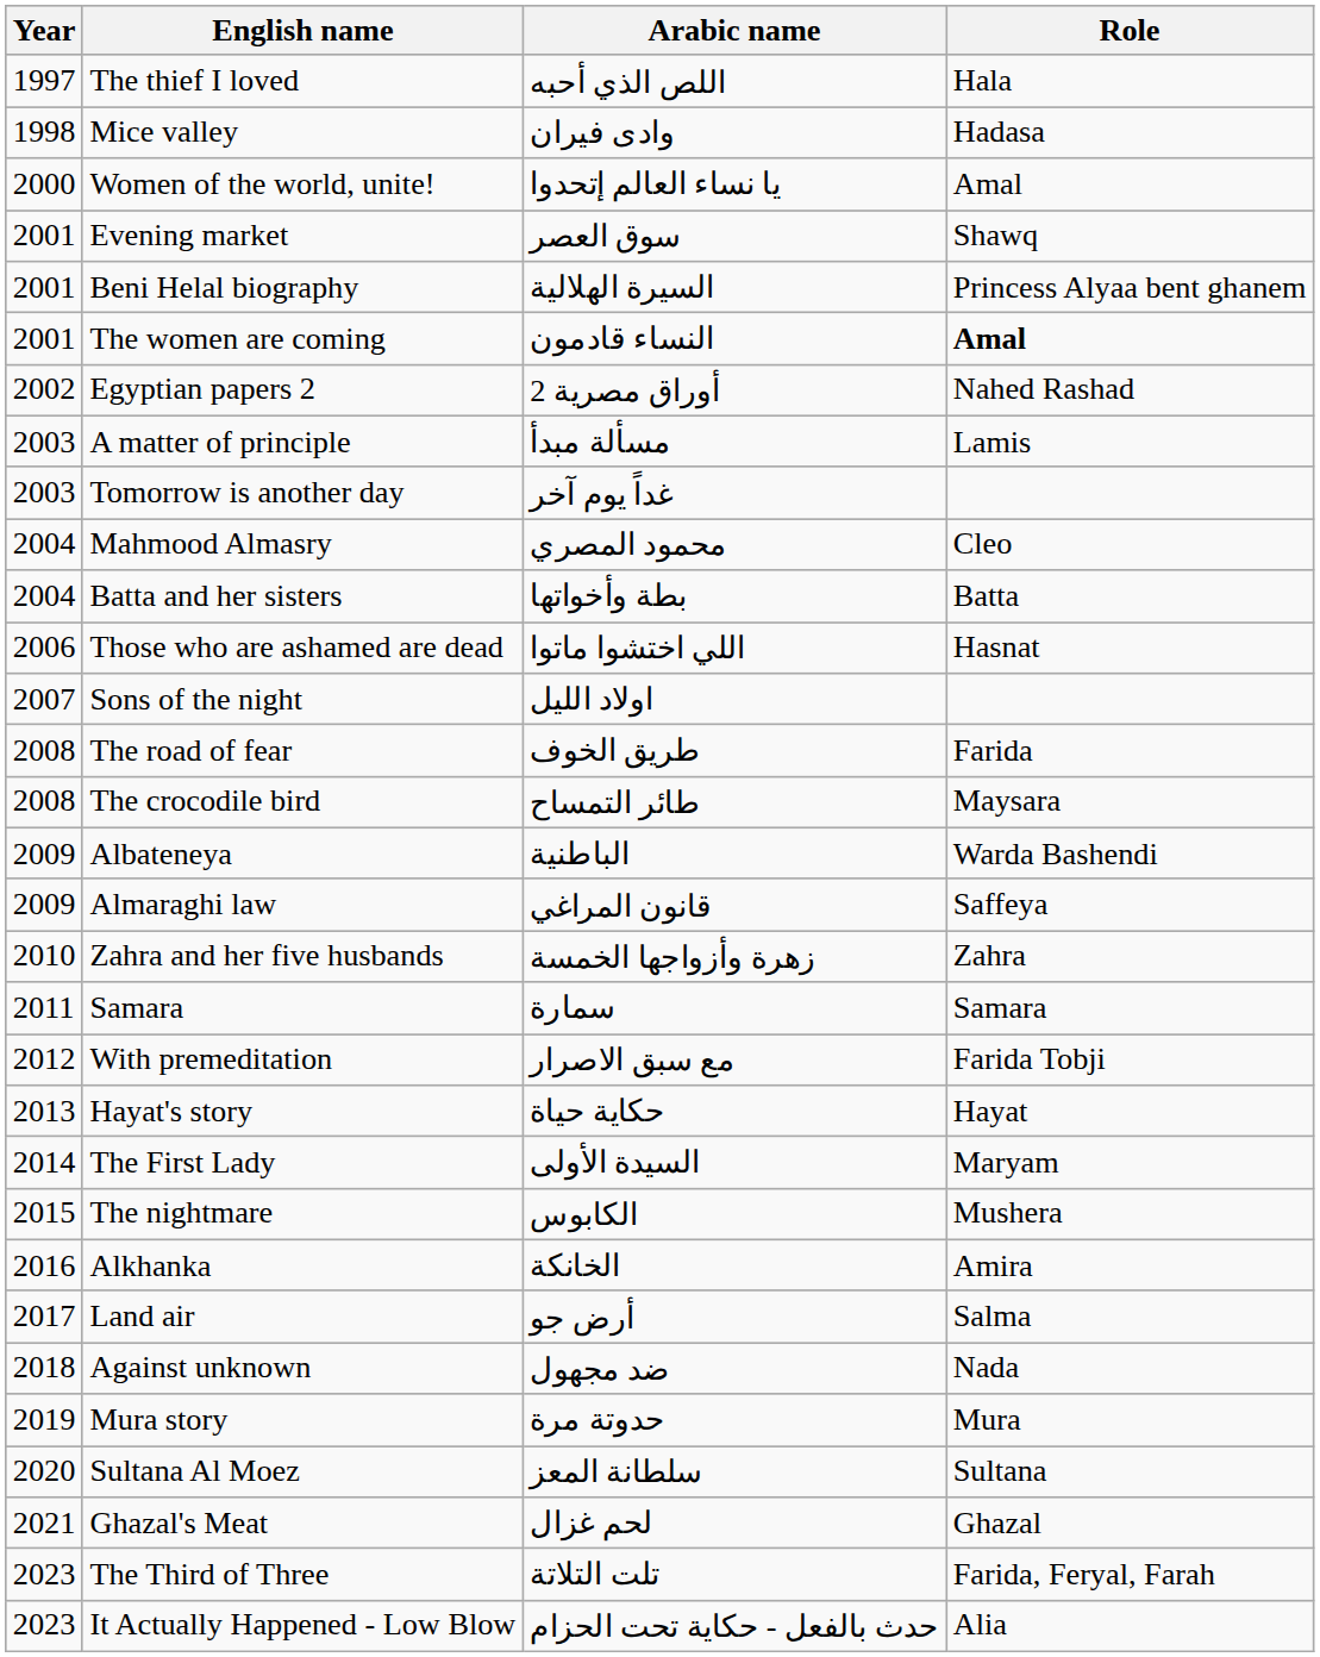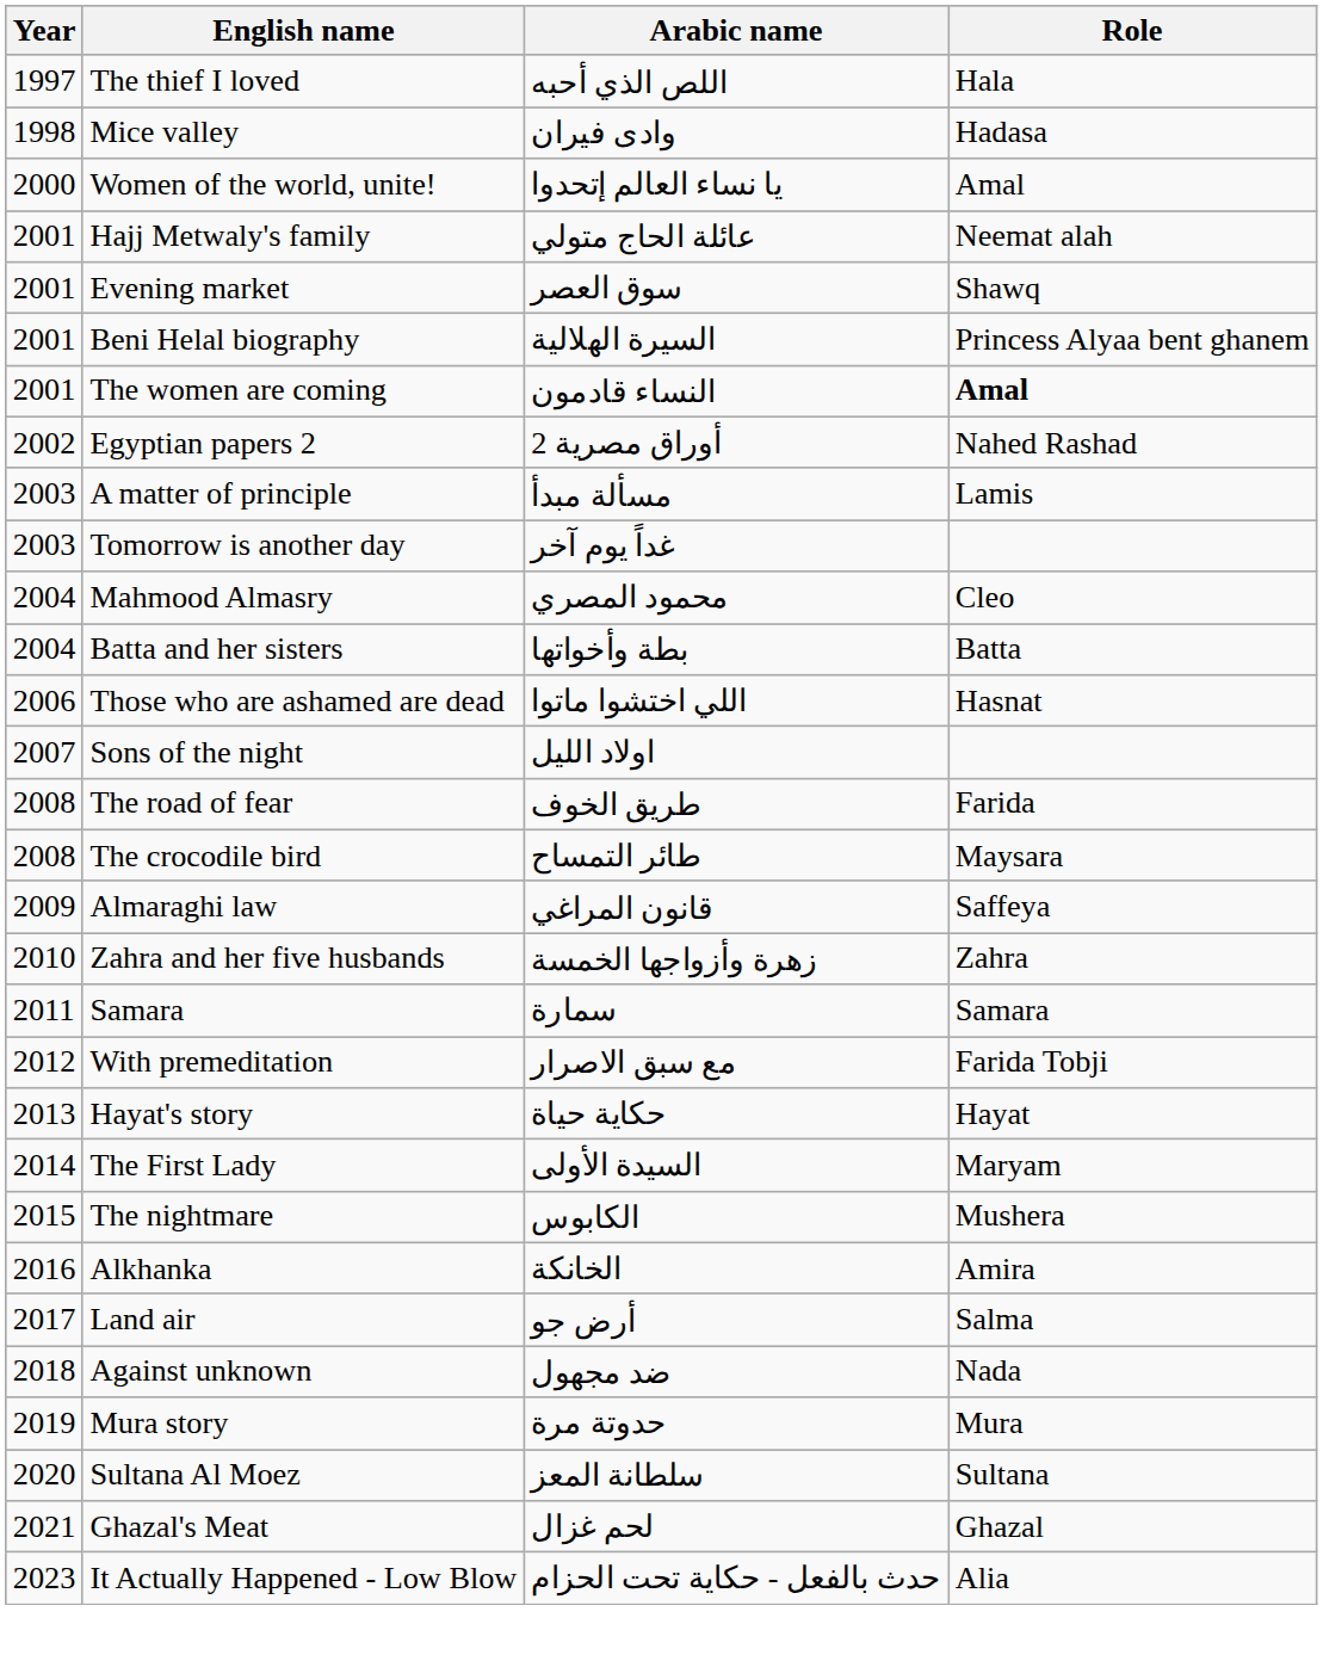+ row: 2001 | Hajj Metwaly's family | عائلة الحاج متولي | Neemat alah
- row: 2009 | Albateneya | الباطنية | Warda Bashendi
- row: 2023 | The Third of Three | تلت التلاتة | Farida, Feryal, Farah
